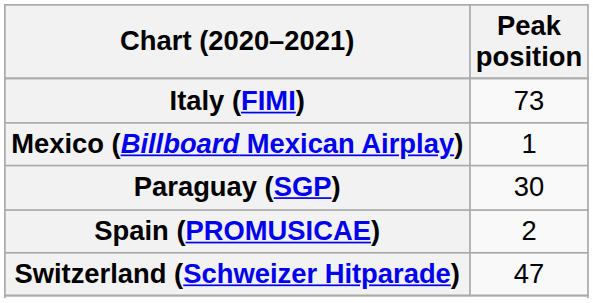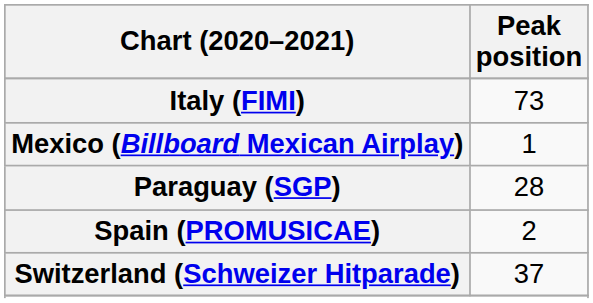Paraguay (SGP) | Peak position: 30 -> 28
Switzerland (Schweizer Hitparade) | Peak position: 47 -> 37
